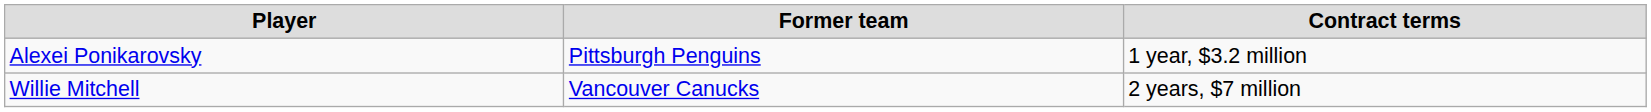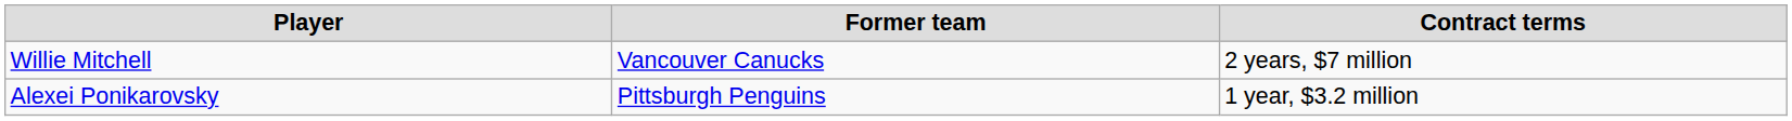rows swapped: Alexei Ponikarovsky <-> Willie Mitchell
